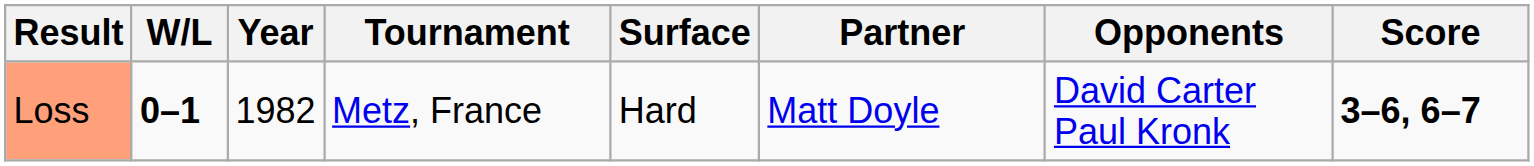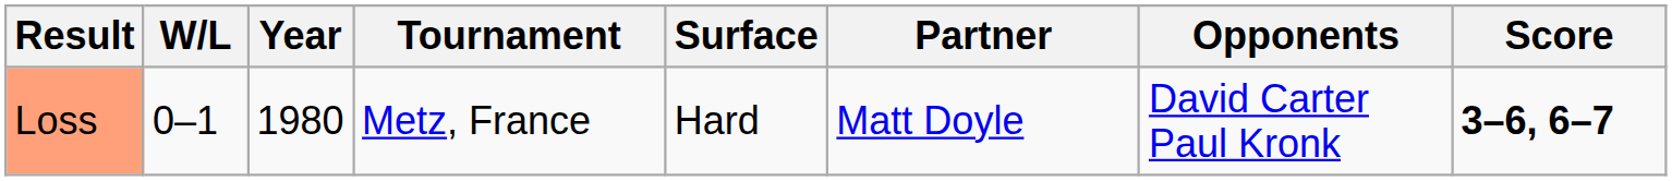Loss | W/L: bold -> normal
Loss | Year: 1982 -> 1980
